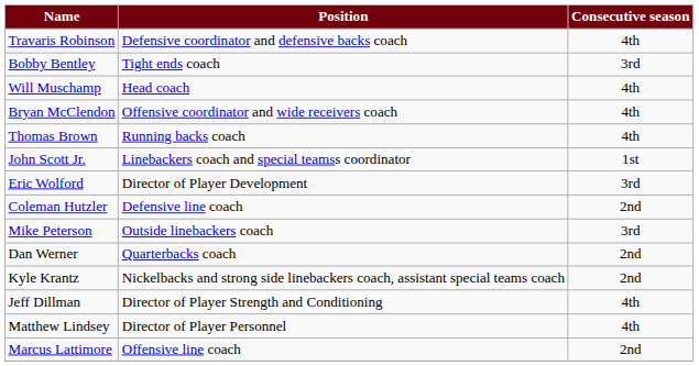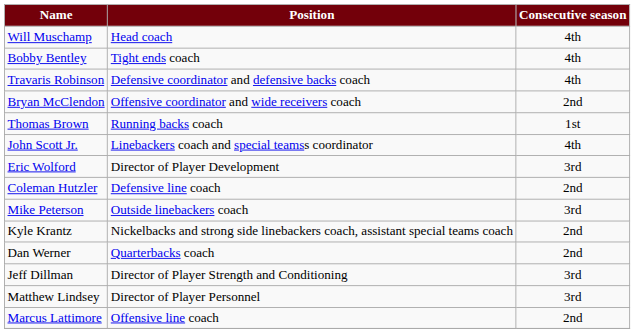rows swapped: Will Muschamp <-> Travaris Robinson
Bobby Bentley | Consecutive season: 3rd -> 4th
Bryan McClendon | Consecutive season: 4th -> 2nd
Thomas Brown | Consecutive season: 4th -> 1st
John Scott Jr. | Consecutive season: 1st -> 4th
rows swapped: Dan Werner <-> Kyle Krantz
Jeff Dillman | Consecutive season: 4th -> 3rd
Matthew Lindsey | Consecutive season: 4th -> 3rd
